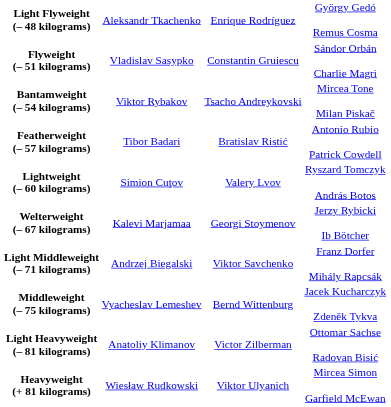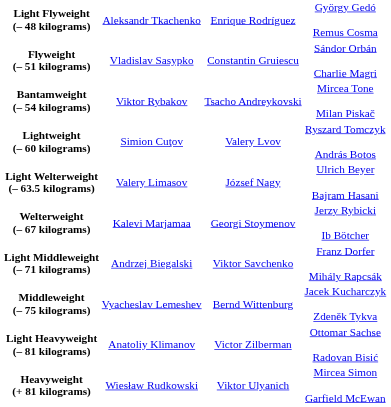- row: Featherweight (– 57 kilograms) | Tibor Badari | Bratislav Ristić | Antonio Rubio Patrick Cowdell
+ row: Light Welterweight (– 63.5 kilograms) | Valery Limasov | József Nagy | Ulrich Beyer Bajram Hasani
